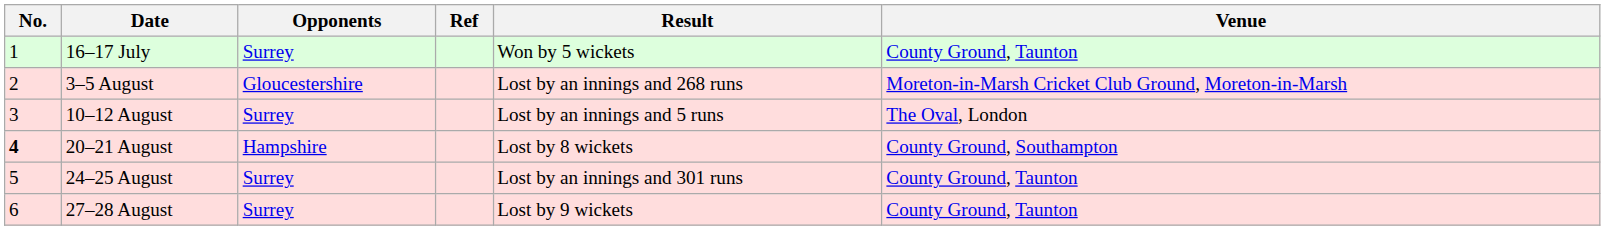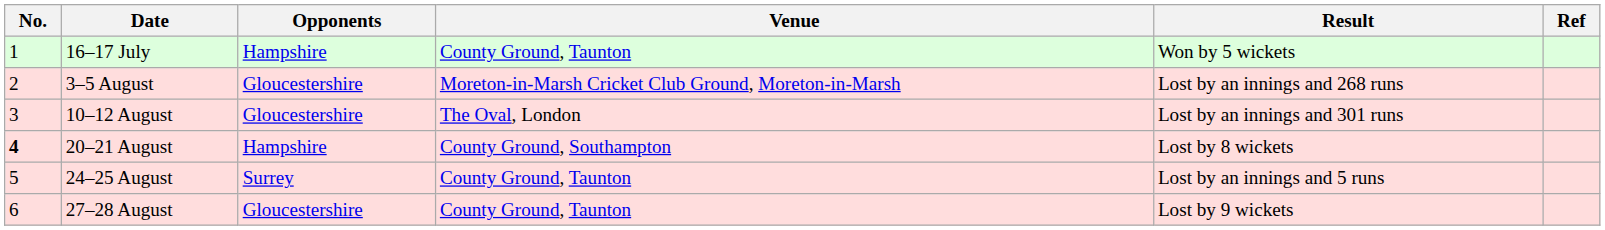columns swapped: Venue <-> Ref
16–17 July | Opponents: Surrey -> Hampshire
10–12 August | Opponents: Surrey -> Gloucestershire
10–12 August | Result: Lost by an innings and 5 runs -> Lost by an innings and 301 runs
24–25 August | Result: Lost by an innings and 301 runs -> Lost by an innings and 5 runs
27–28 August | Opponents: Surrey -> Gloucestershire
